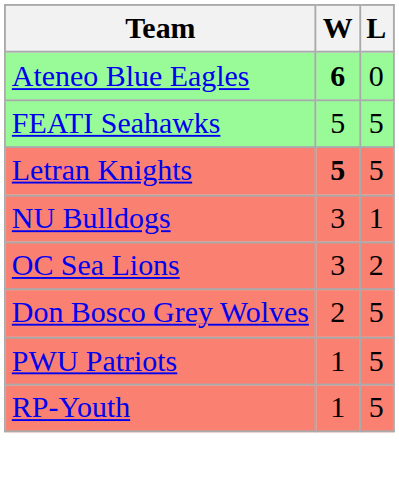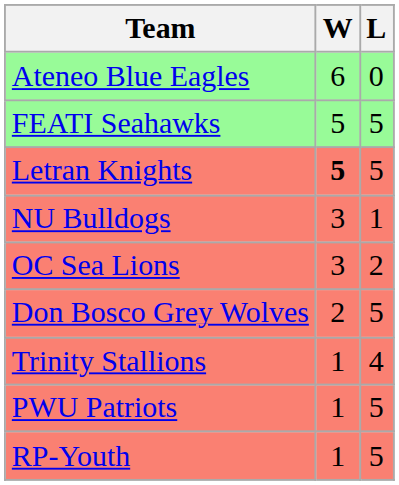Ateneo Blue Eagles | W: bold -> normal
+ row: Trinity Stallions | 1 | 4
